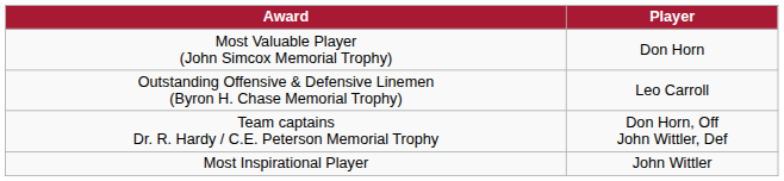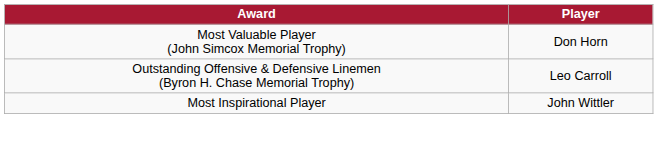- row: Team captains Dr. R. Hardy / C.E. Peterson Memorial Trophy | Don Horn, Off John Wittler, Def
